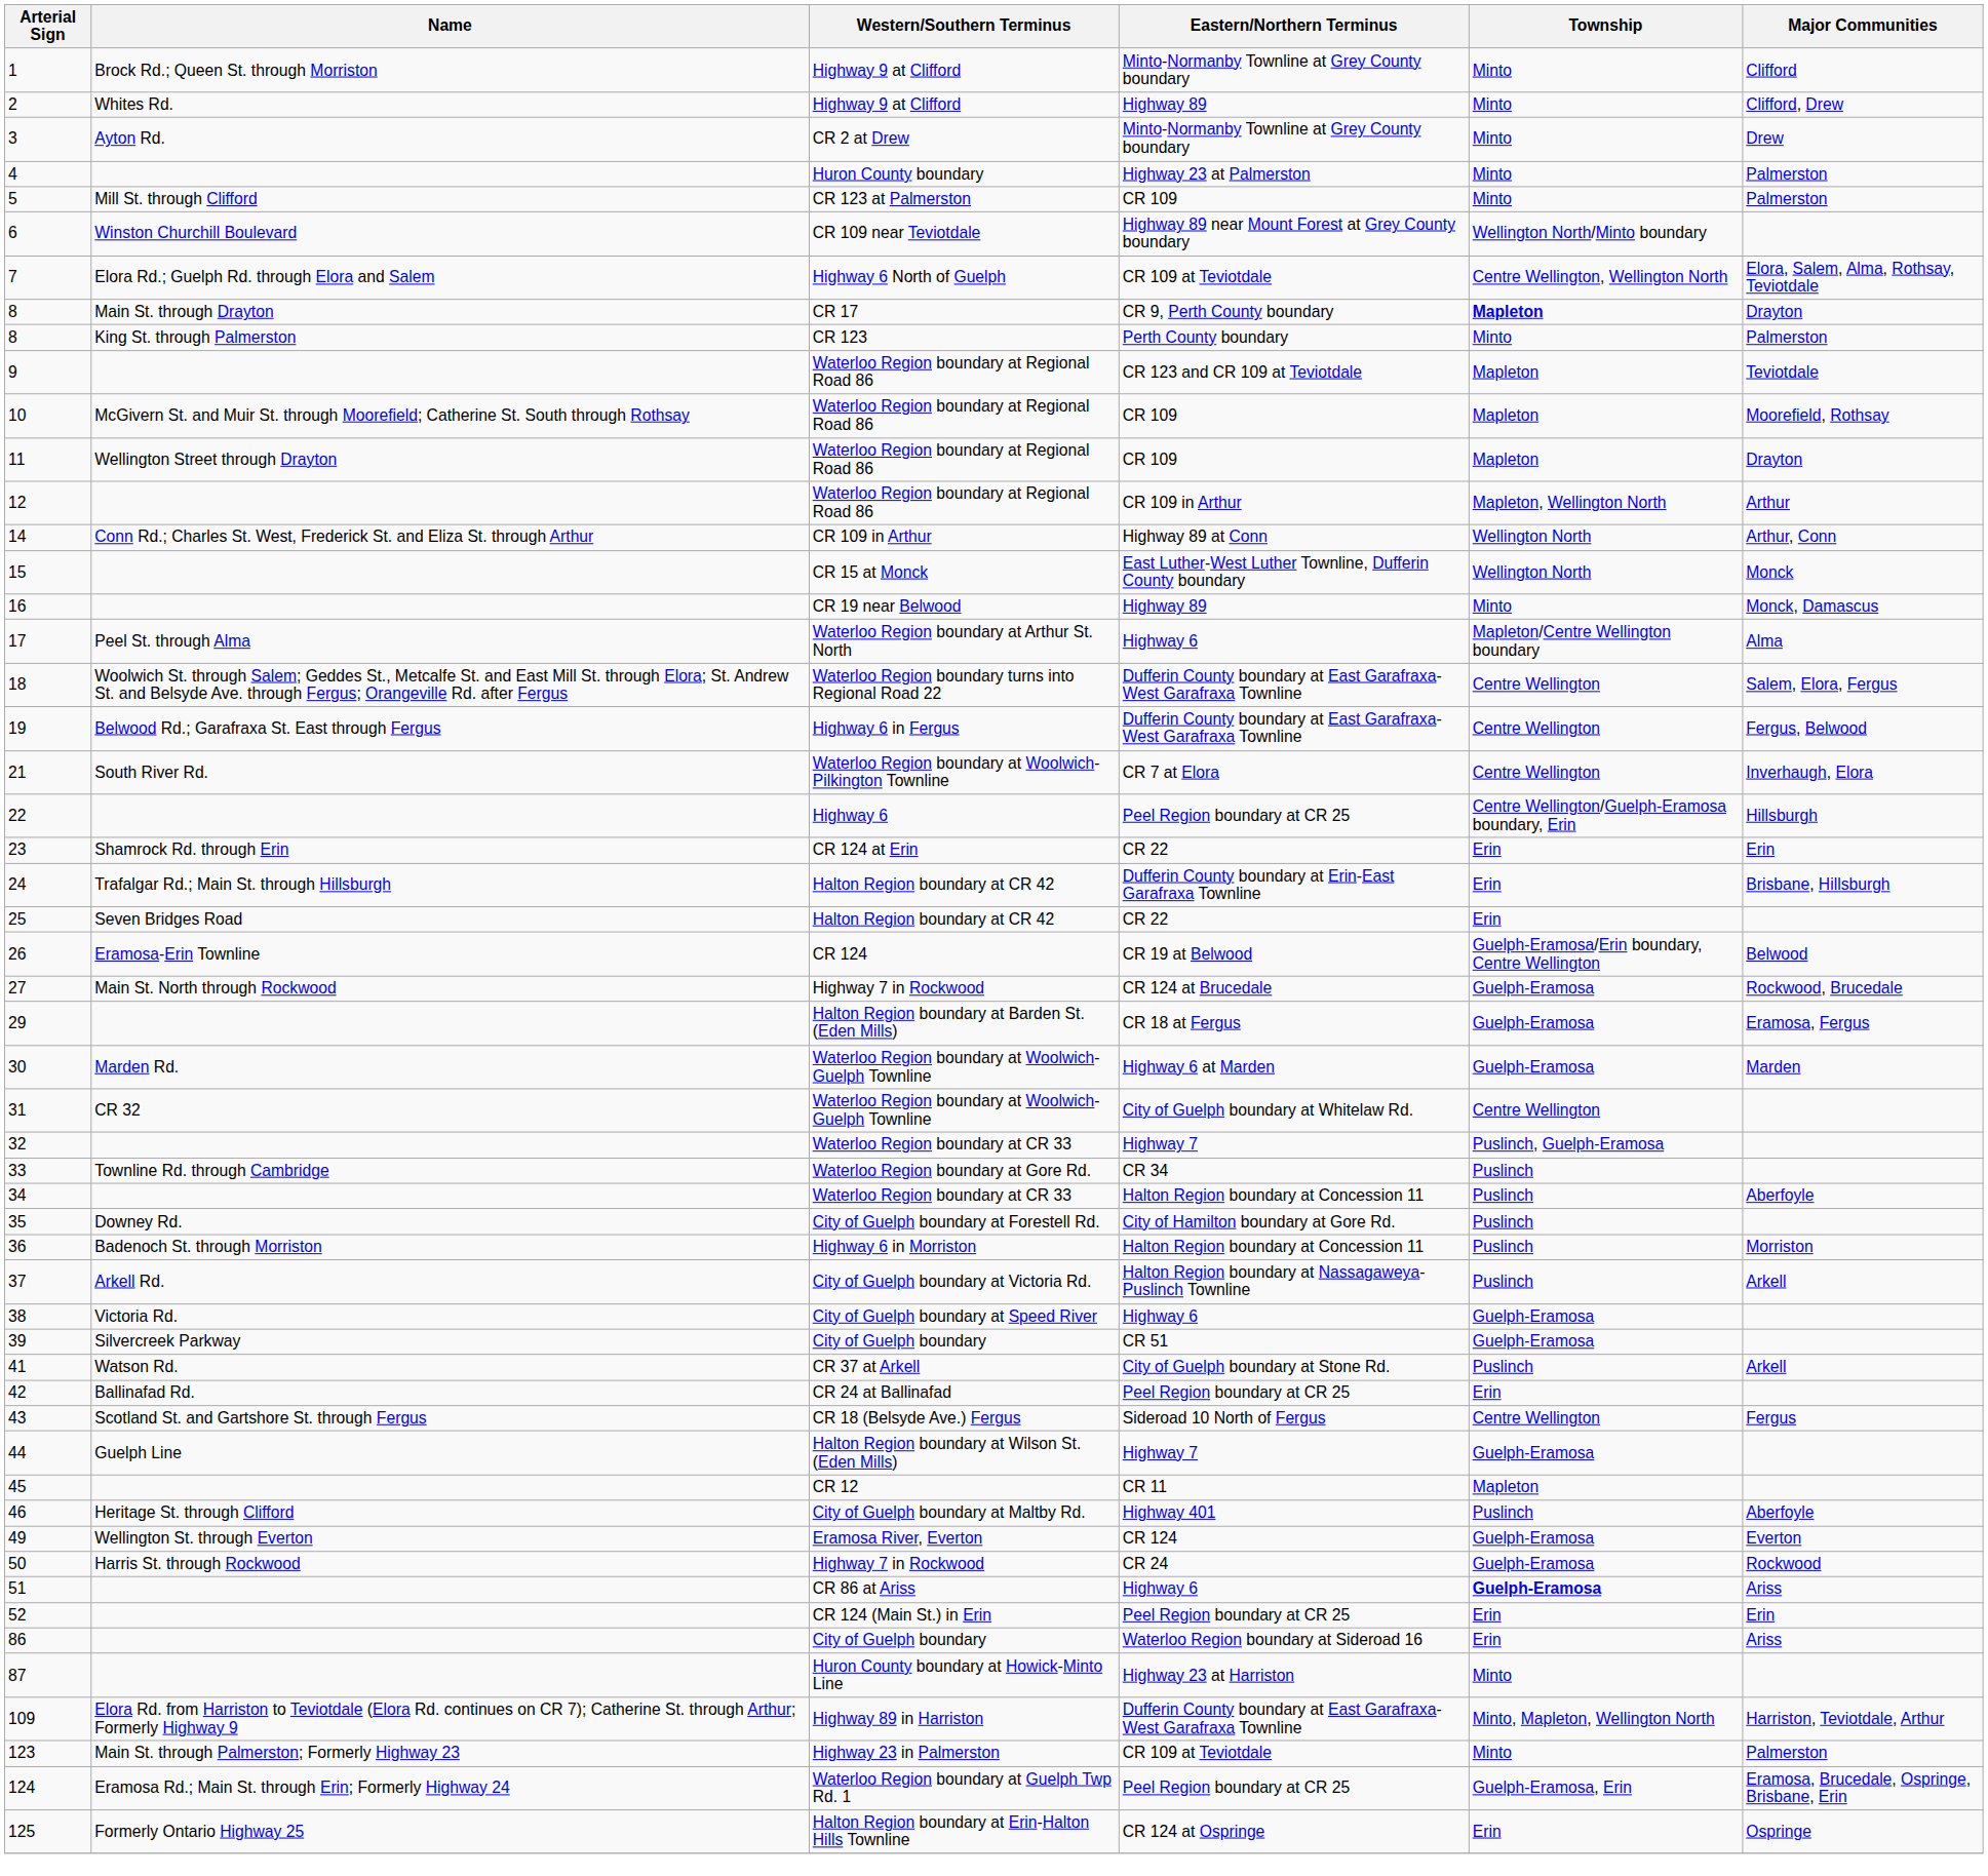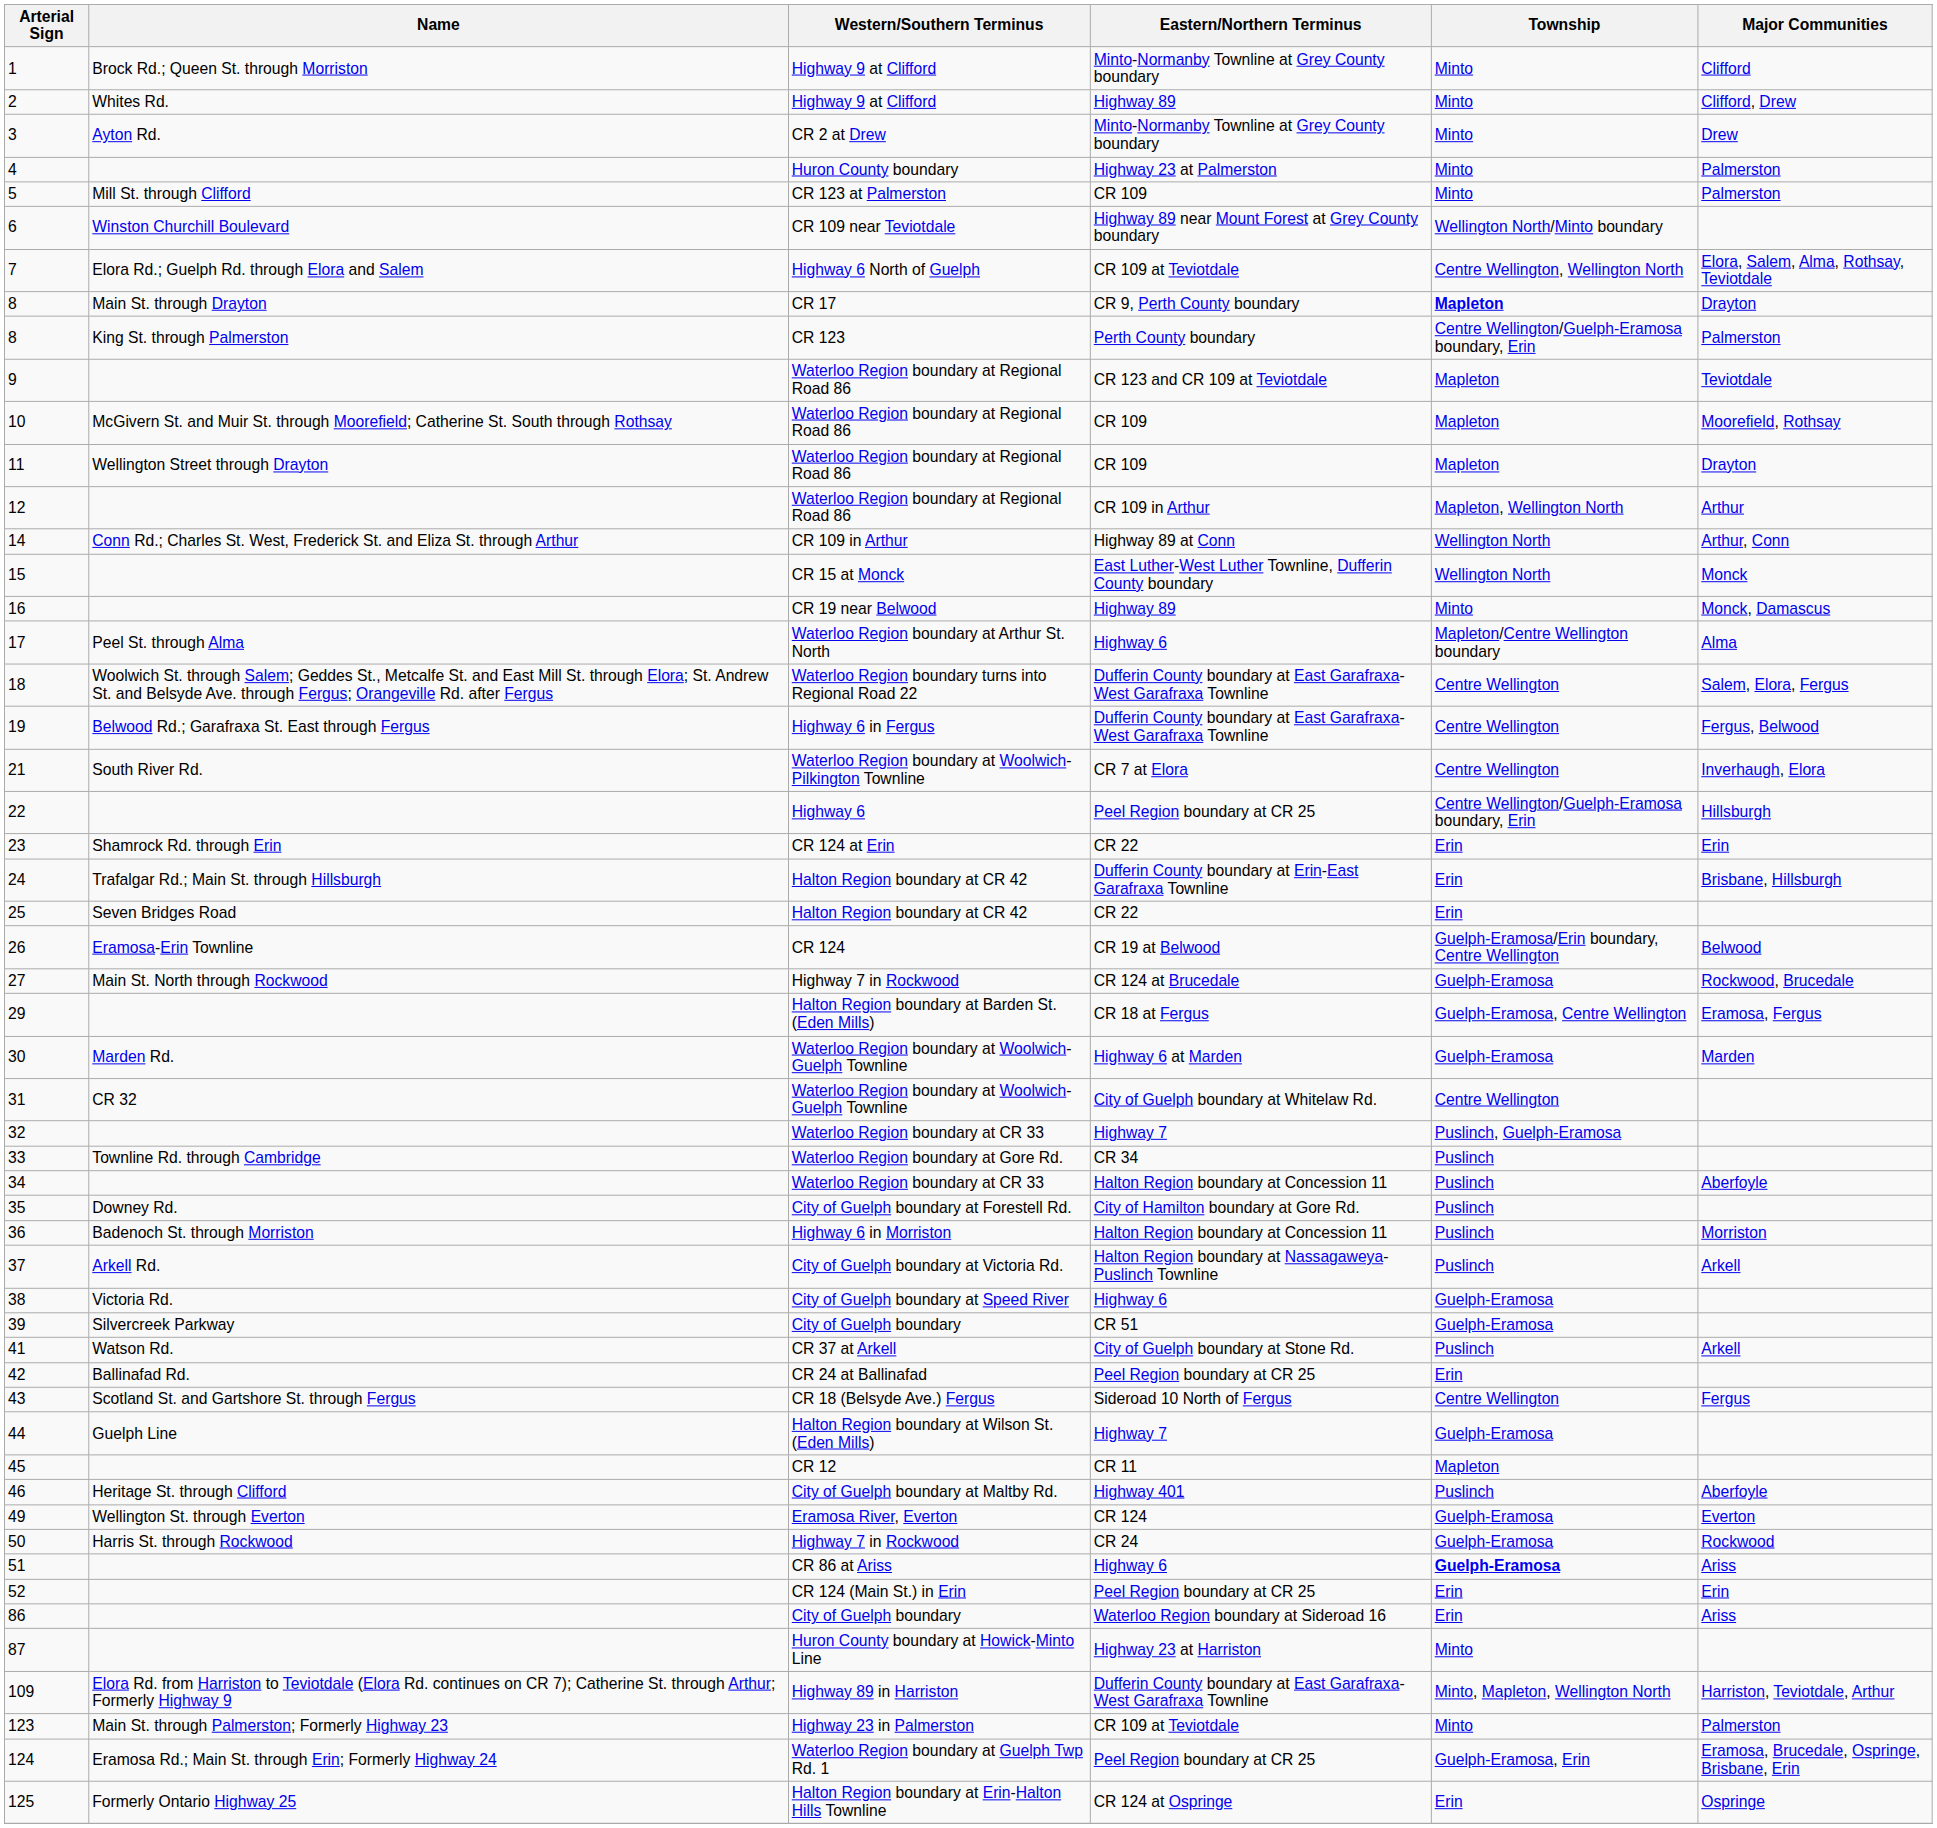8 / CR 123 | Township: Minto -> Centre Wellington/Guelph-Eramosa boundary, Erin
29 | Township: Guelph-Eramosa -> Guelph-Eramosa, Centre Wellington
